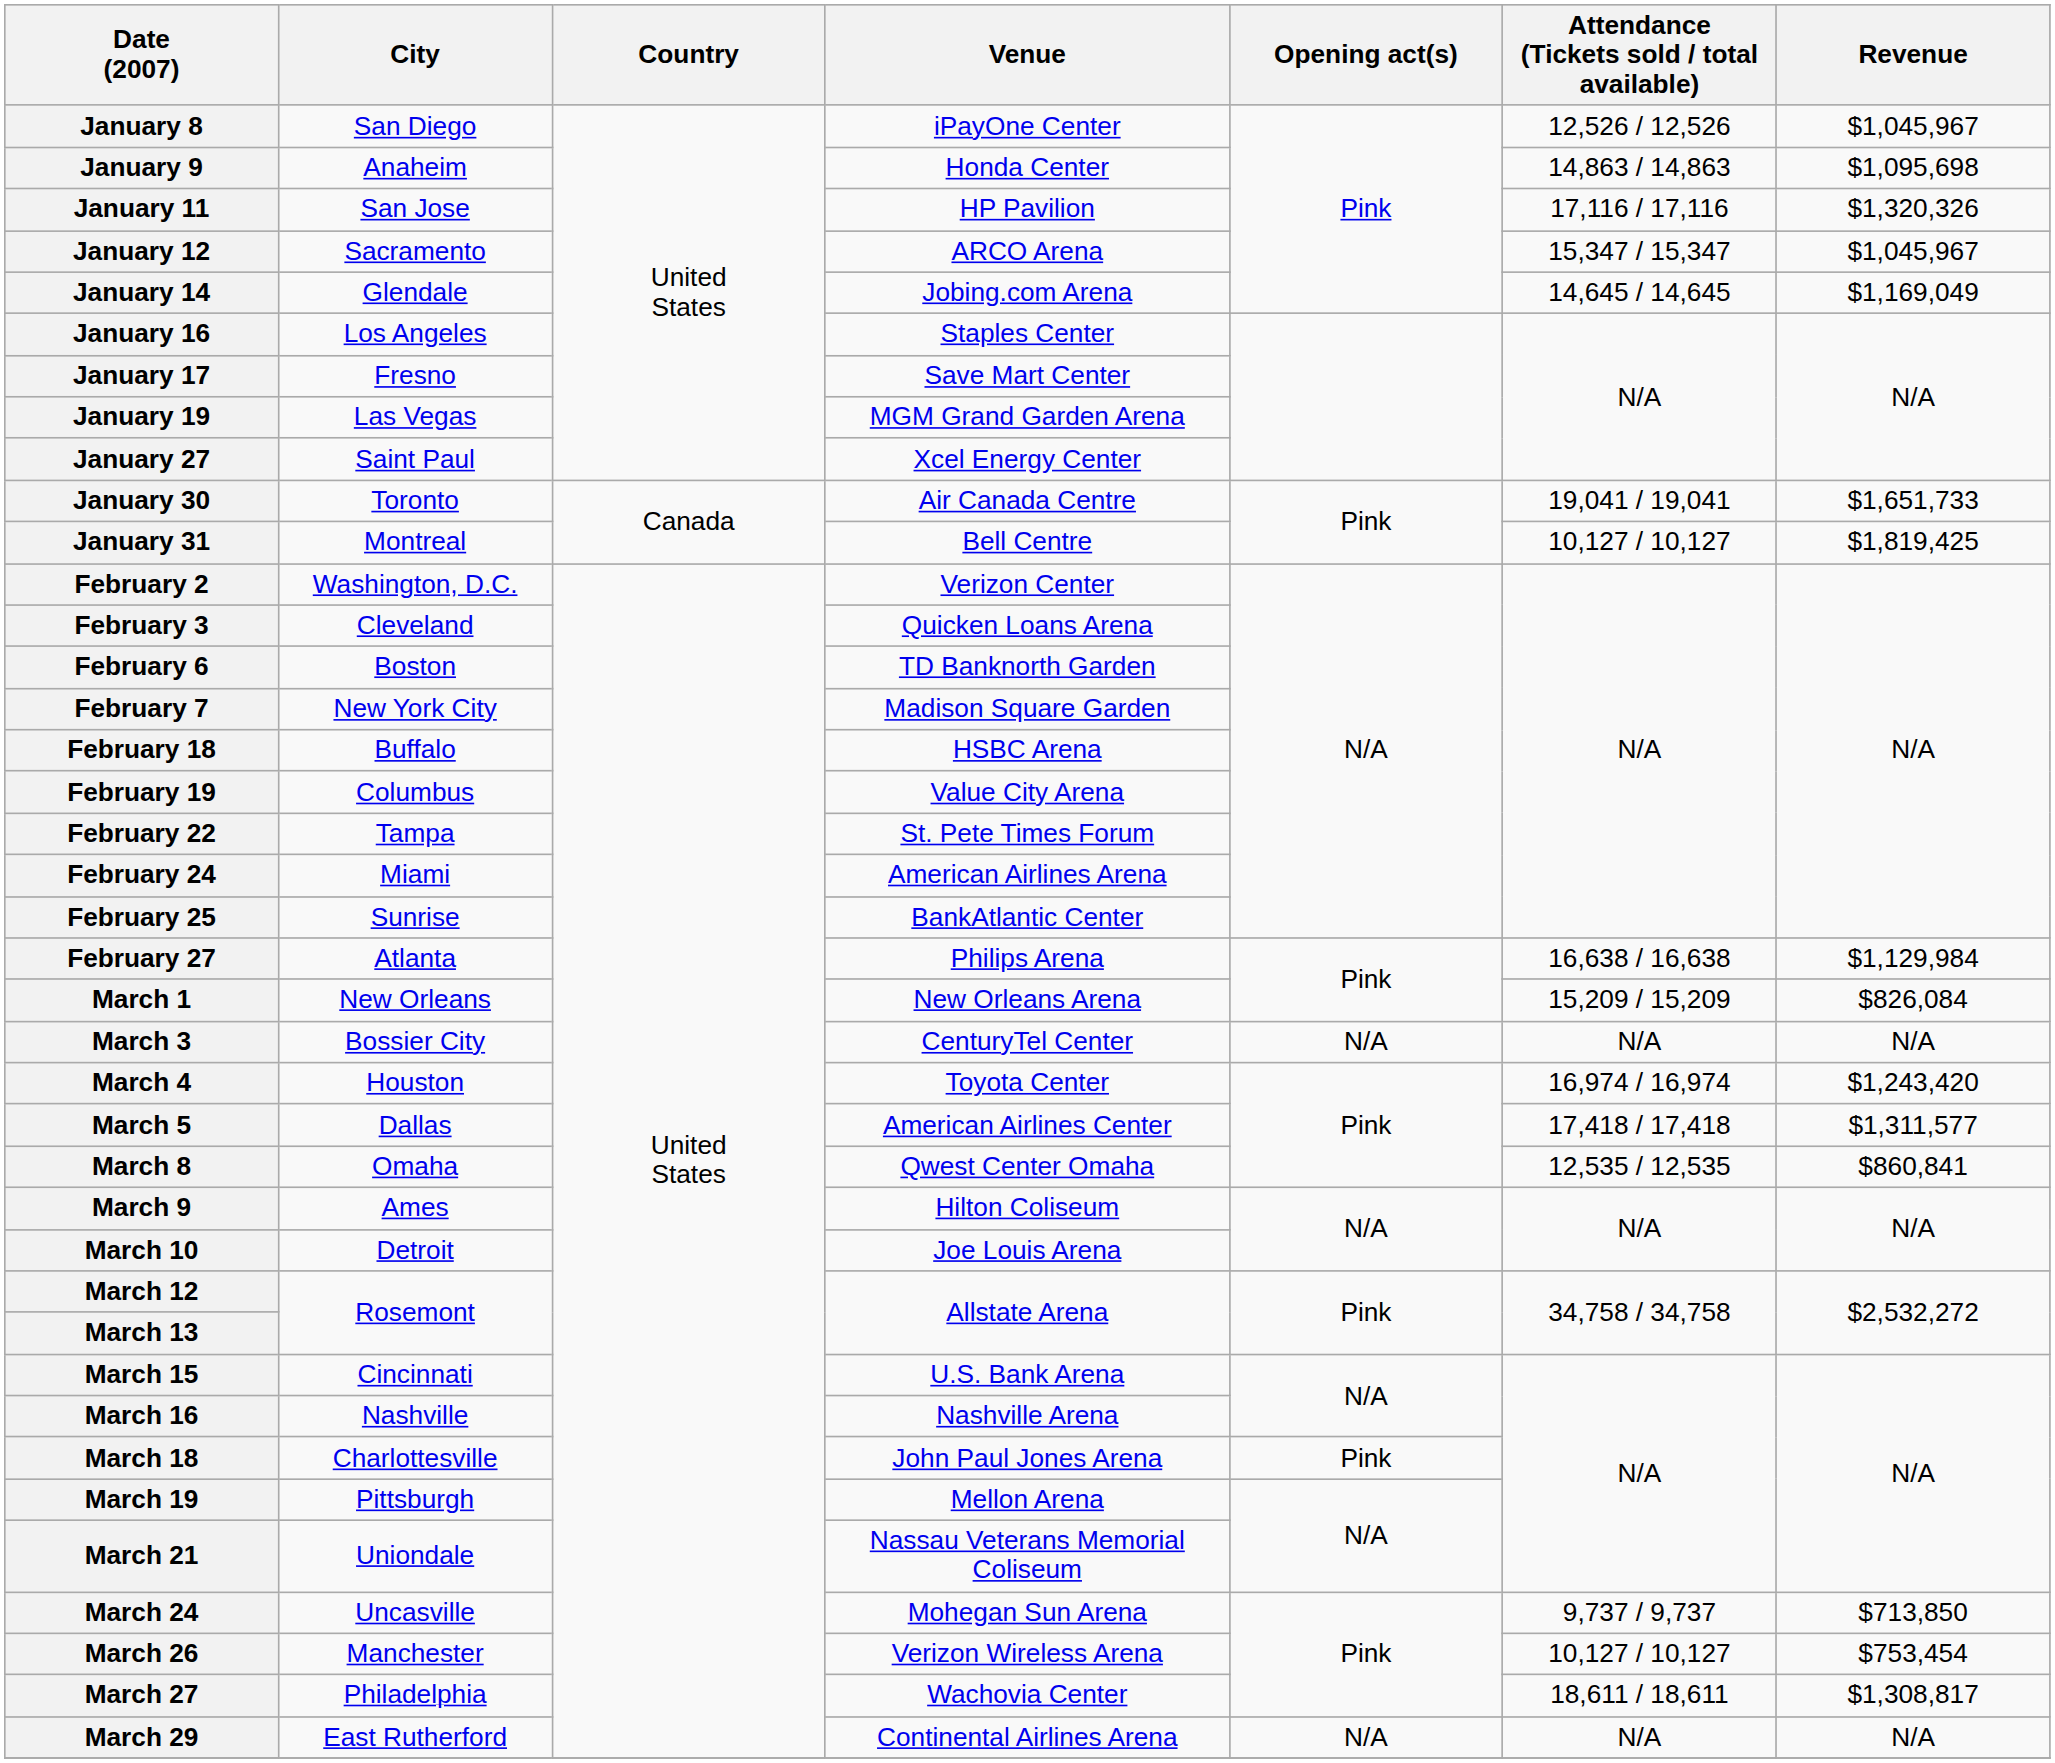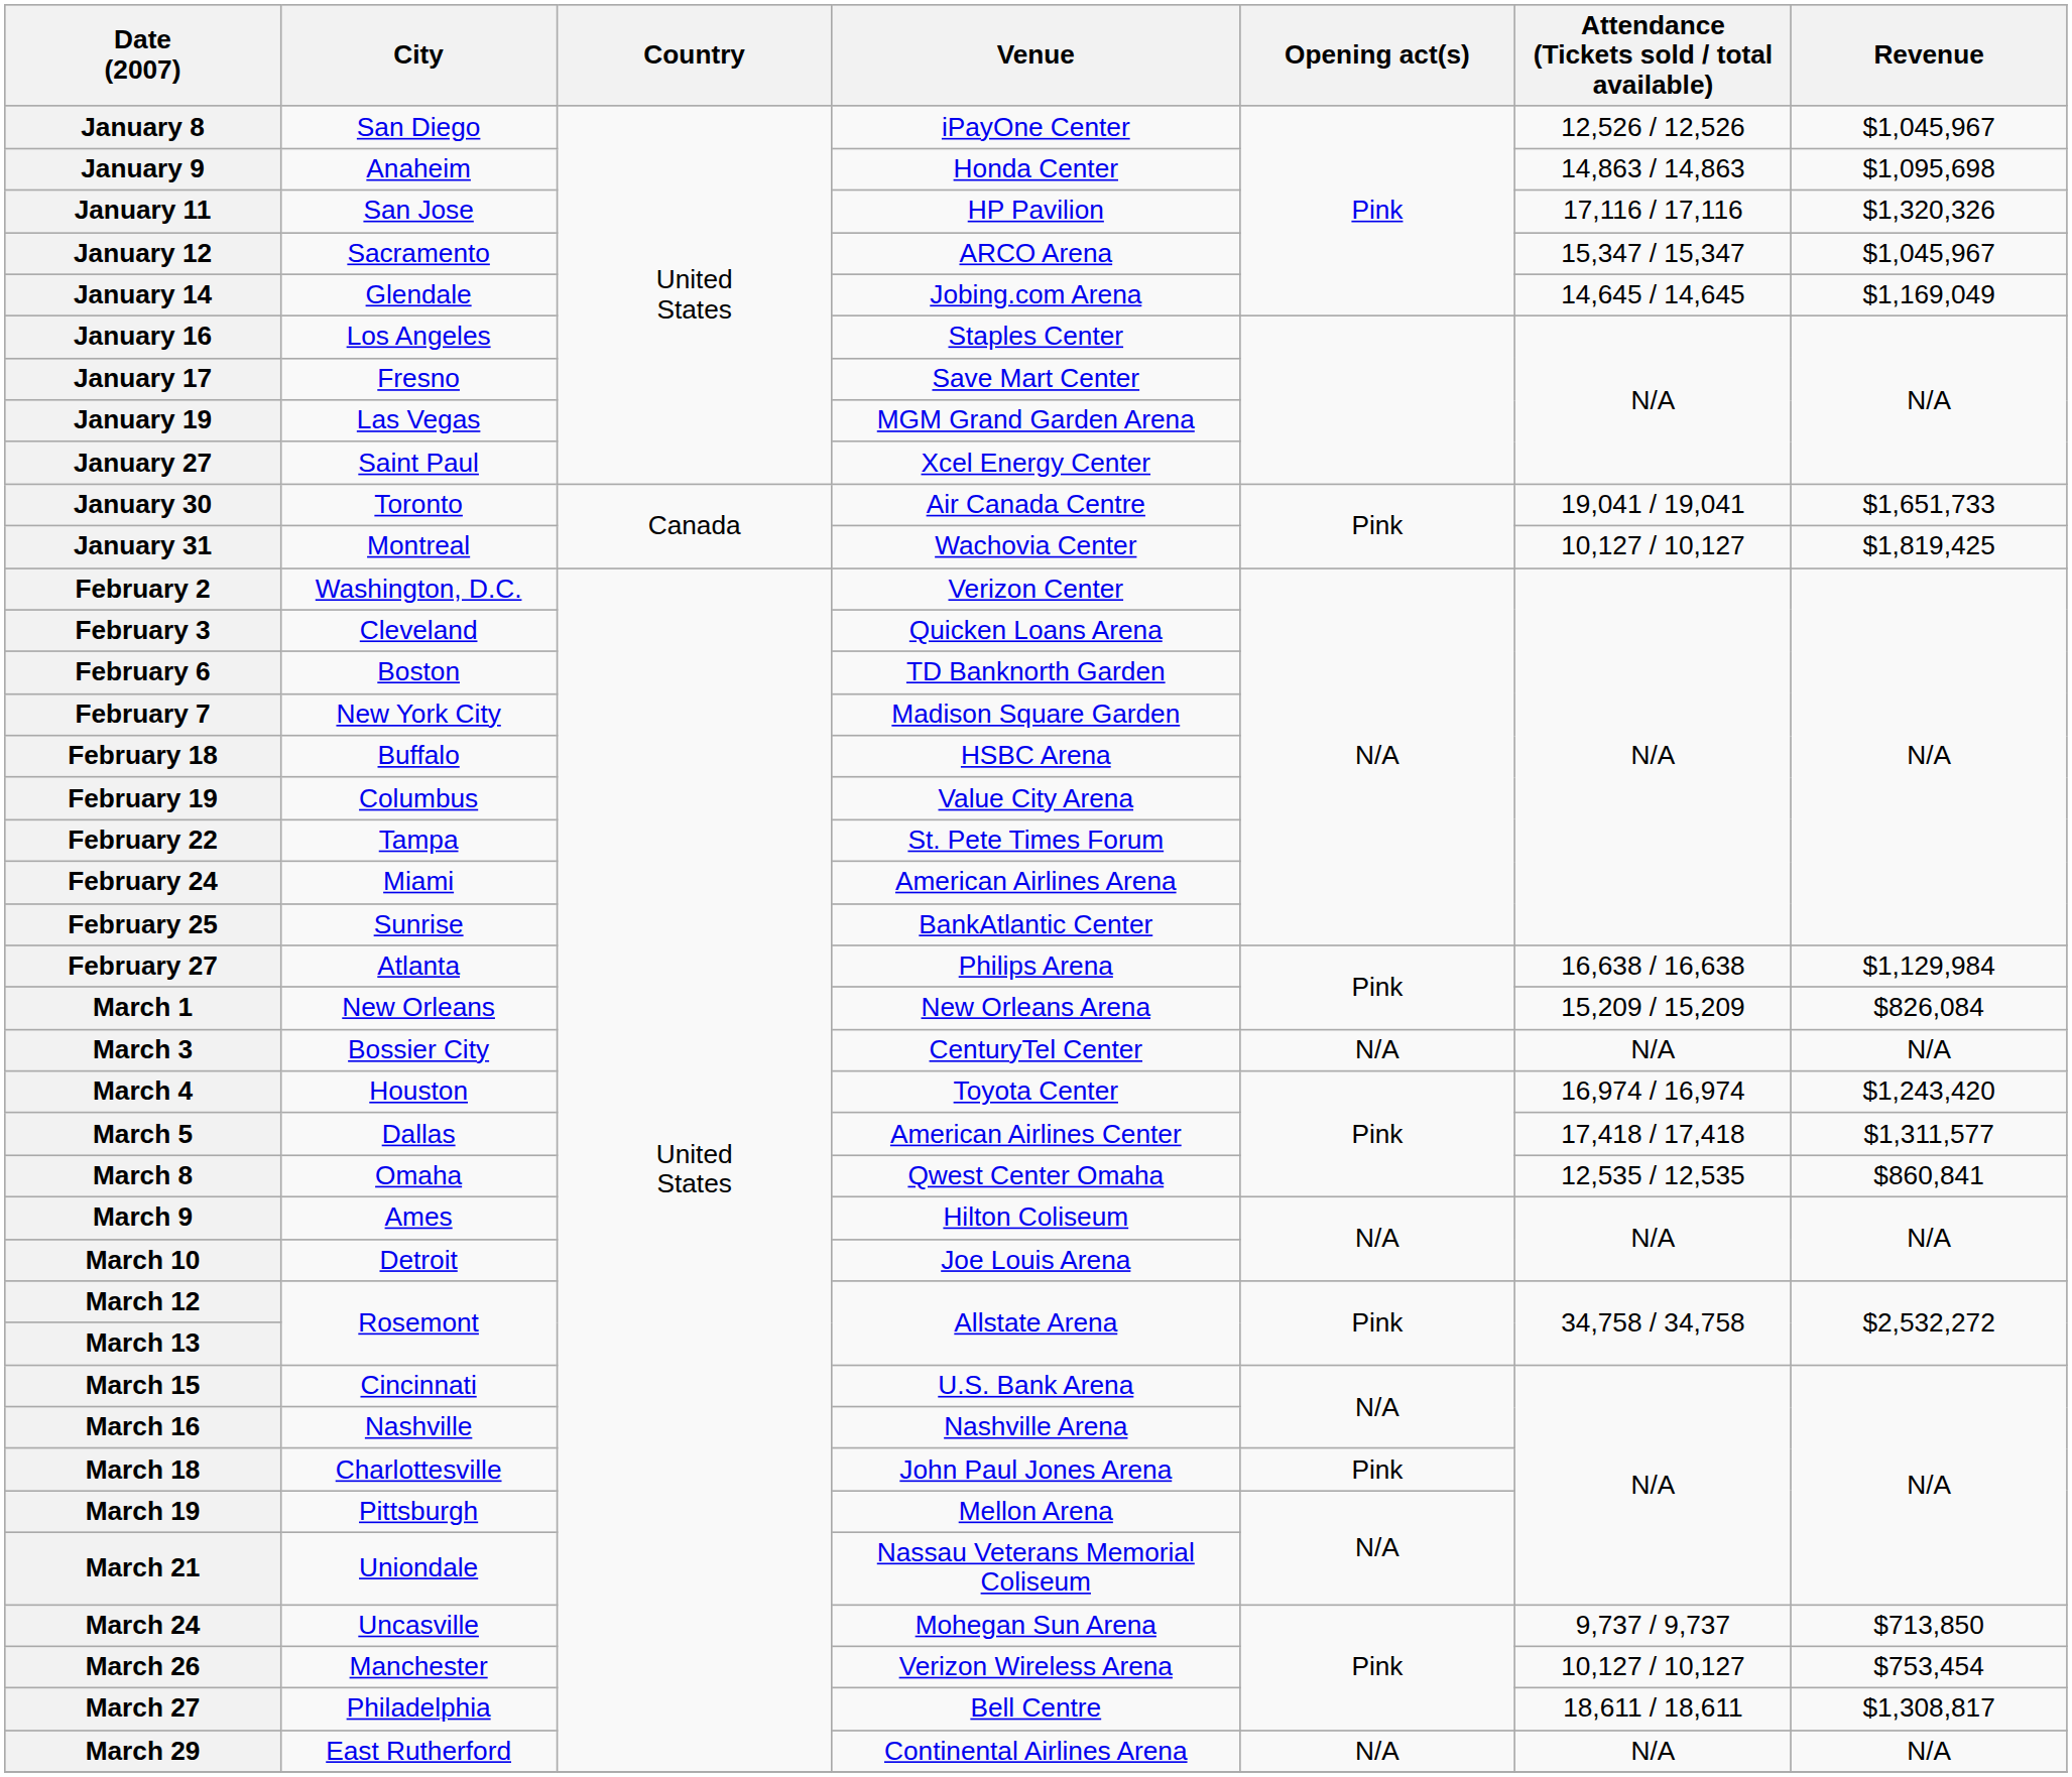January 31 | Venue: Bell Centre -> Wachovia Center
March 27 | Venue: Wachovia Center -> Bell Centre
